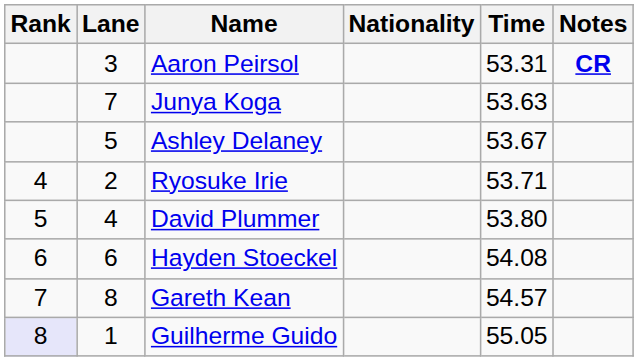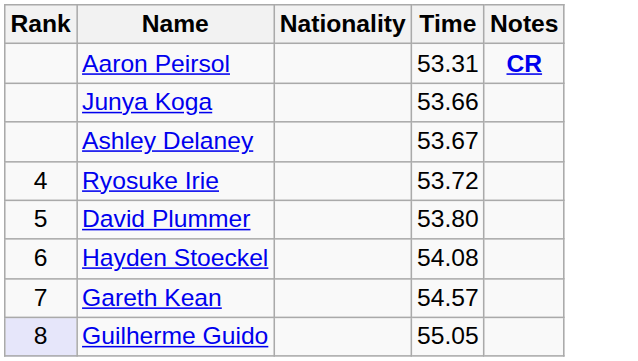- column: Lane | 3 | 7 | 5 | 2 | 4 | 6 | 8 | 1
Junya Koga | Time: 53.63 -> 53.66
Ryosuke Irie | Time: 53.71 -> 53.72
